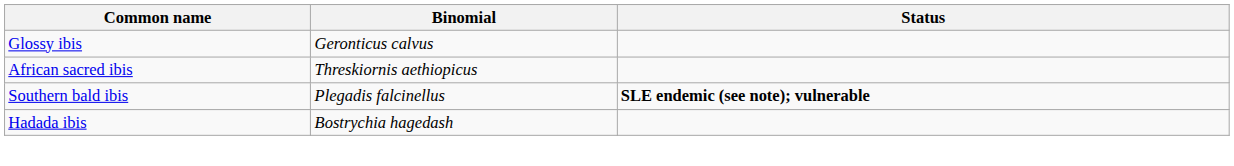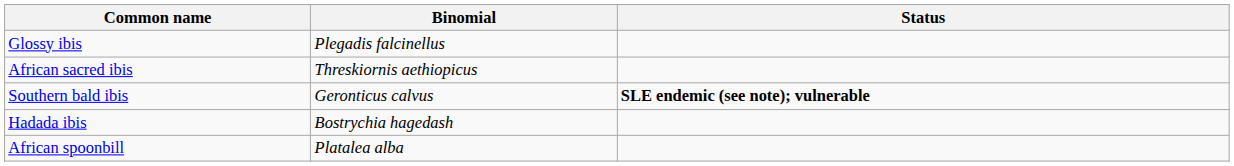Glossy ibis | Binomial: Geronticus calvus -> Plegadis falcinellus
Southern bald ibis | Binomial: Plegadis falcinellus -> Geronticus calvus
+ row: African spoonbill | Platalea alba
